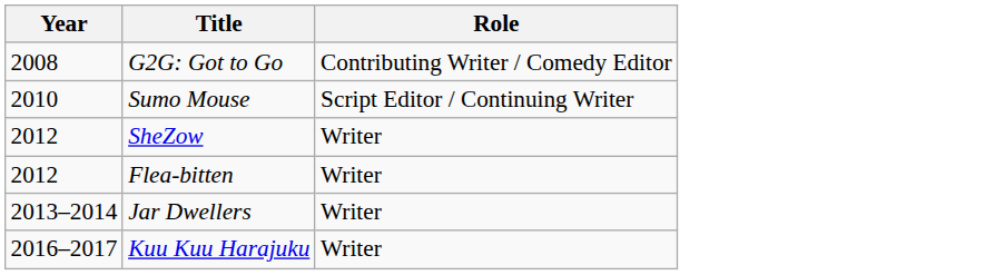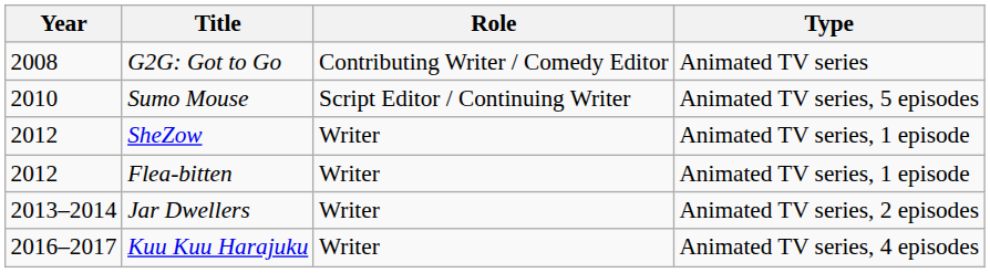+ column: Type | Animated TV series | Animated TV series, 5 episodes | Animated TV series, 1 episode | Animated TV series, 1 episode | Animated TV series, 2 episodes | Animated TV series, 4 episodes
